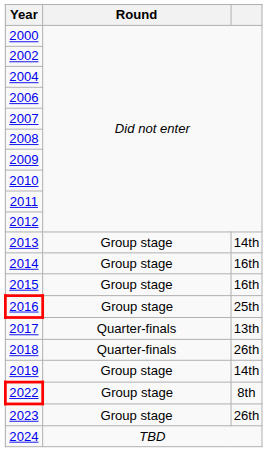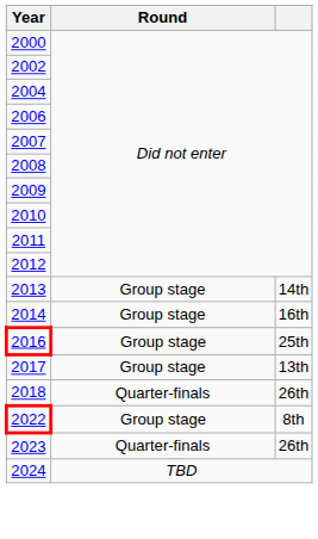- row: 2015 | Group stage | 16th
2017 | Round: Quarter-finals -> Group stage
- row: 2019 | Group stage | 14th
2023 | Round: Group stage -> Quarter-finals
